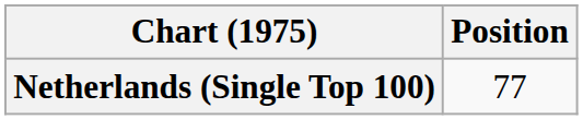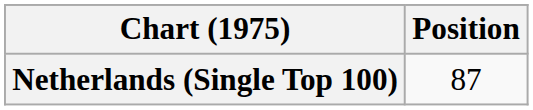Netherlands (Single Top 100) | Position: 77 -> 87
